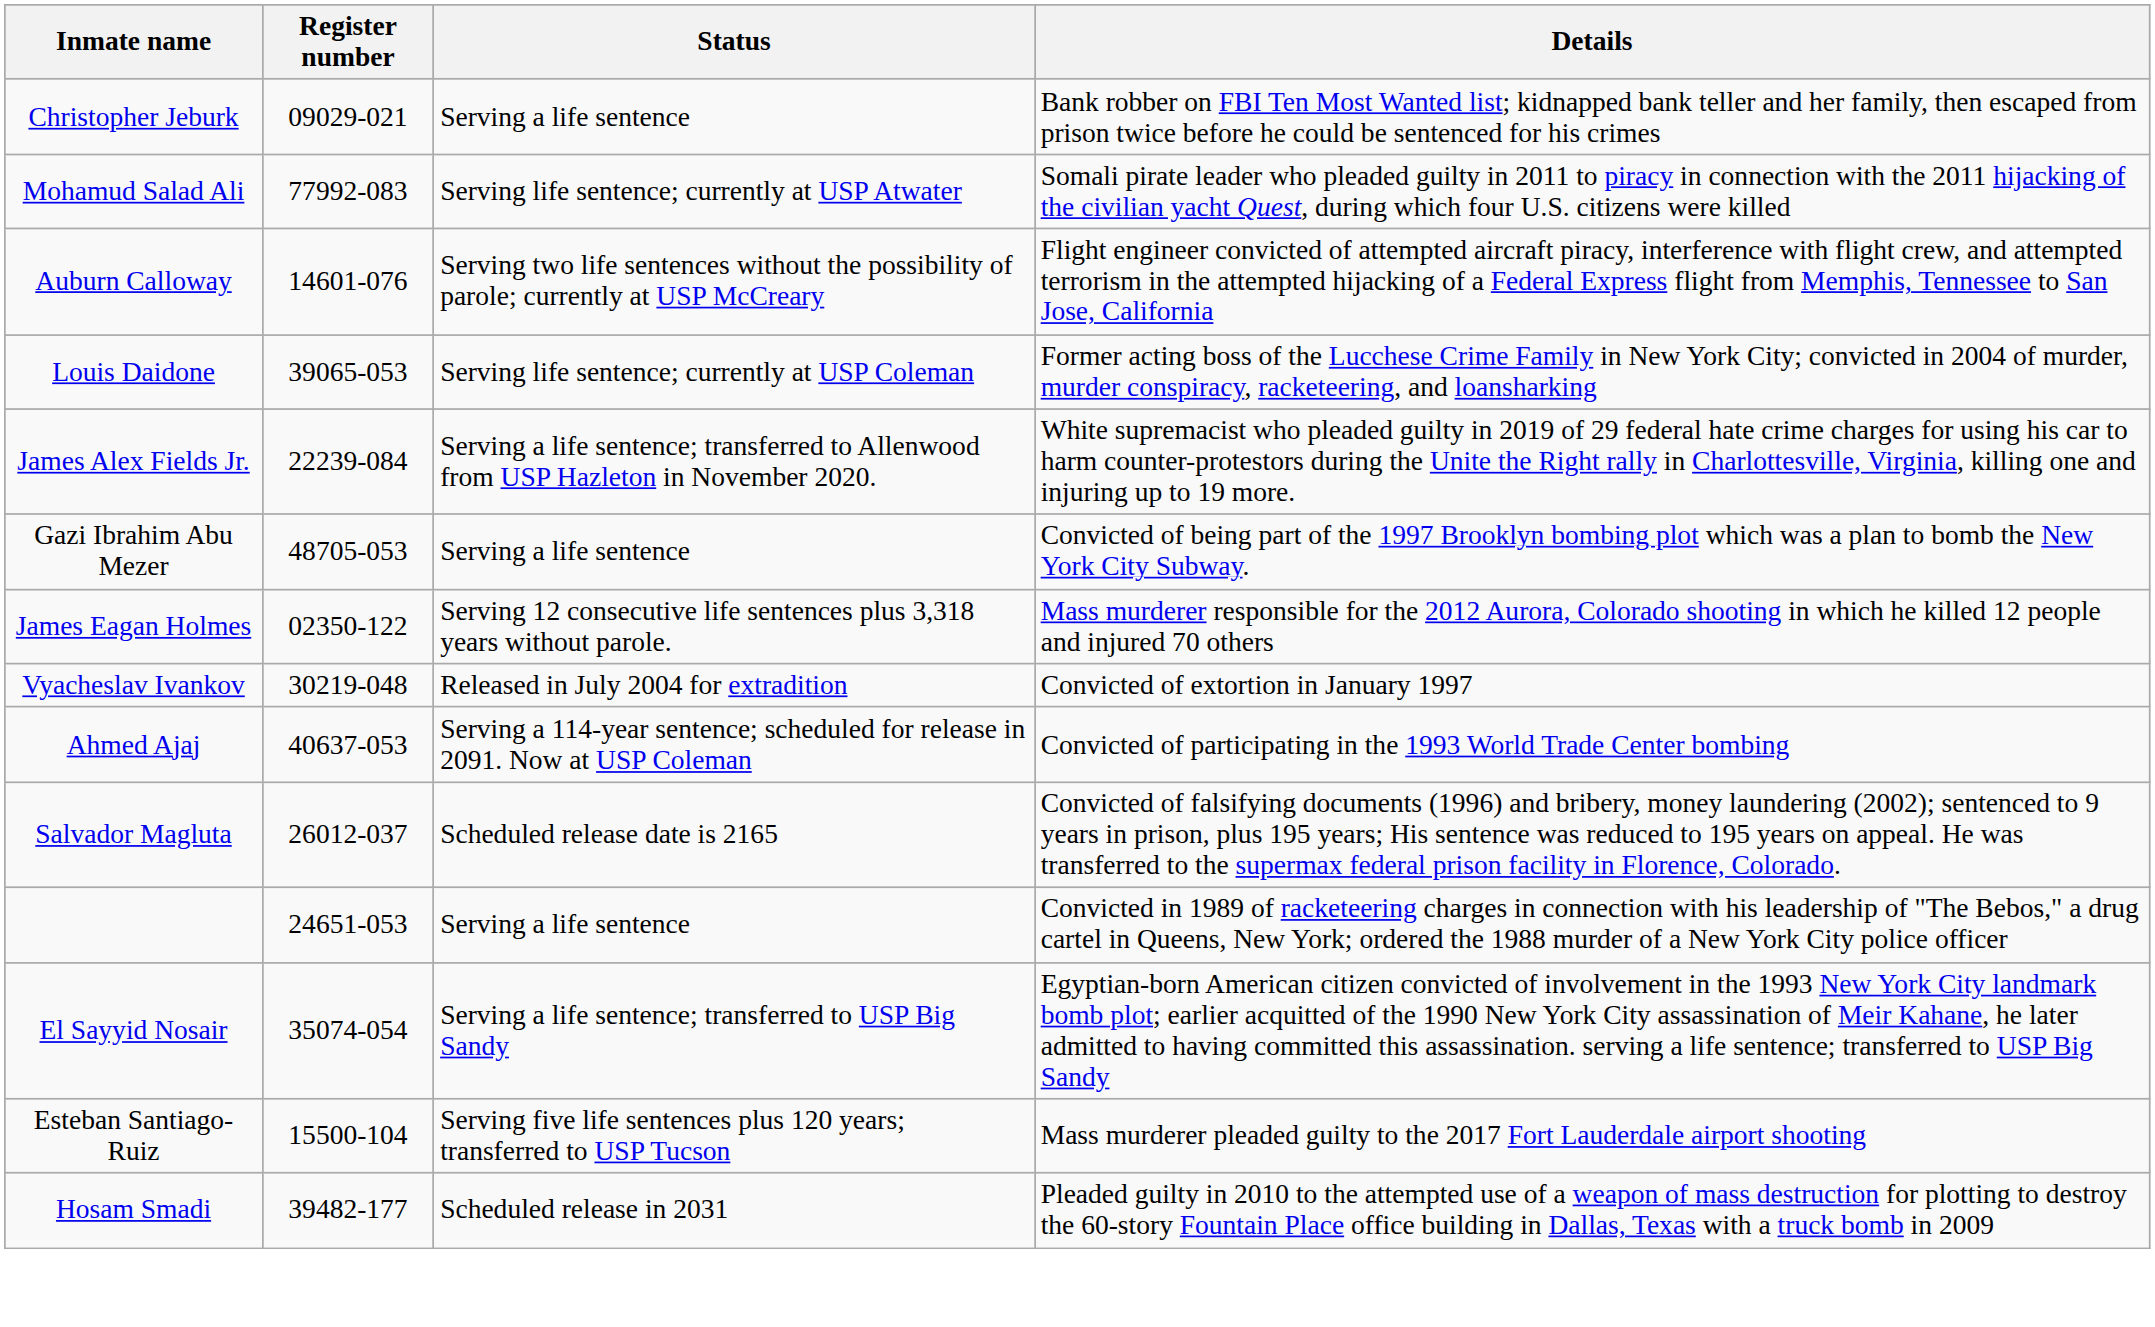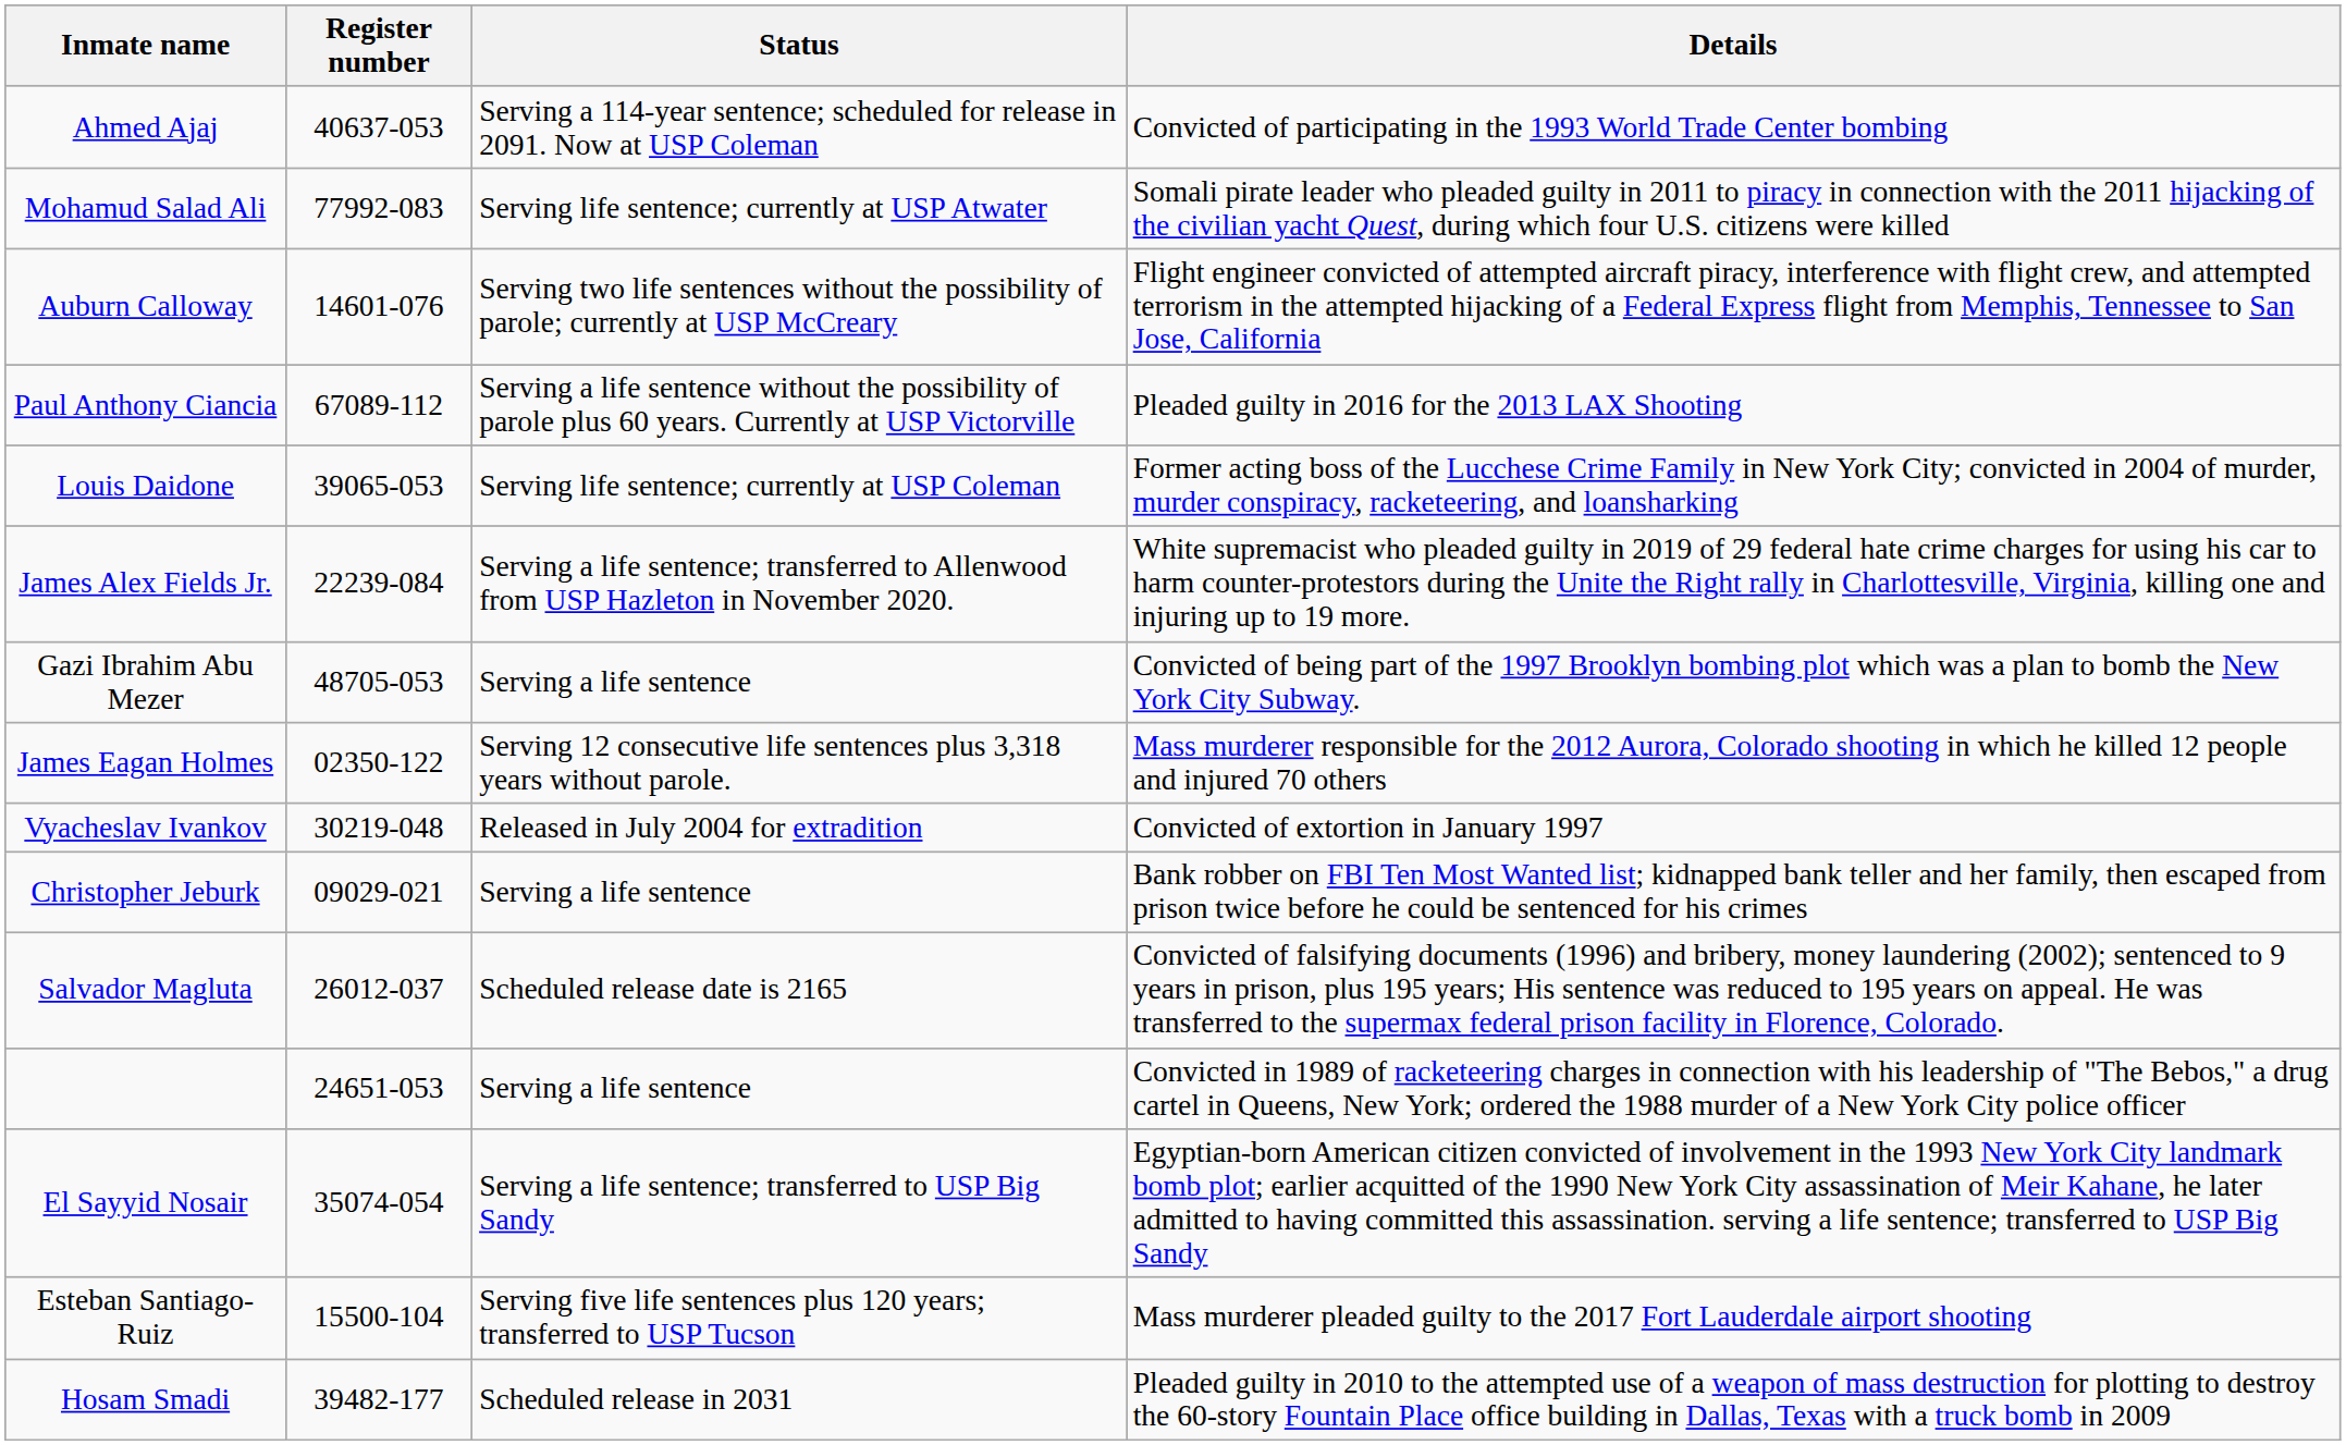rows swapped: Ahmed Ajaj <-> Christopher Jeburk
+ row: Paul Anthony Ciancia | 67089-112 | Serving a life sentence without the possibility of parole plus 60 years. Currently at USP Victorville | Pleaded guilty in 2016 for the 2013 LAX Shooting
